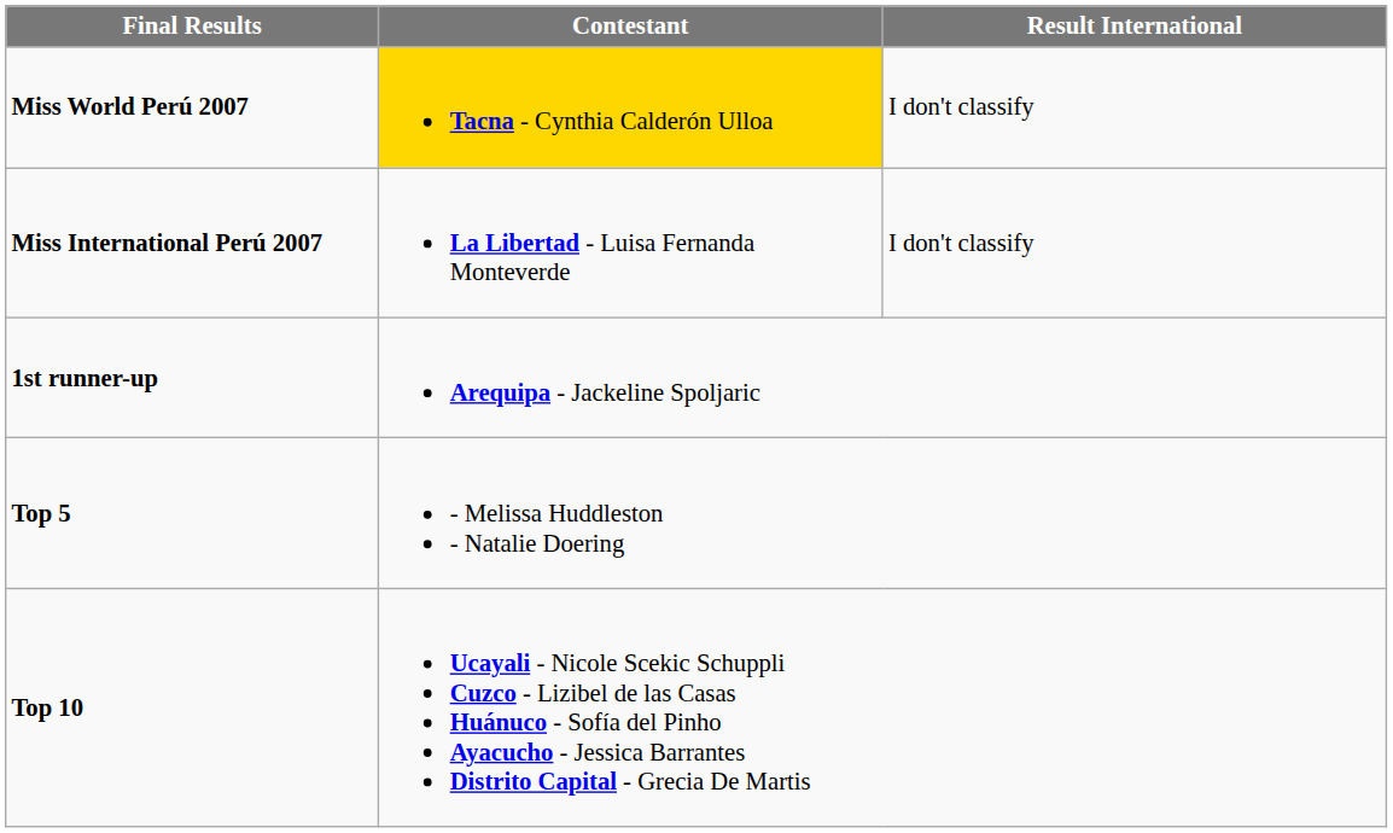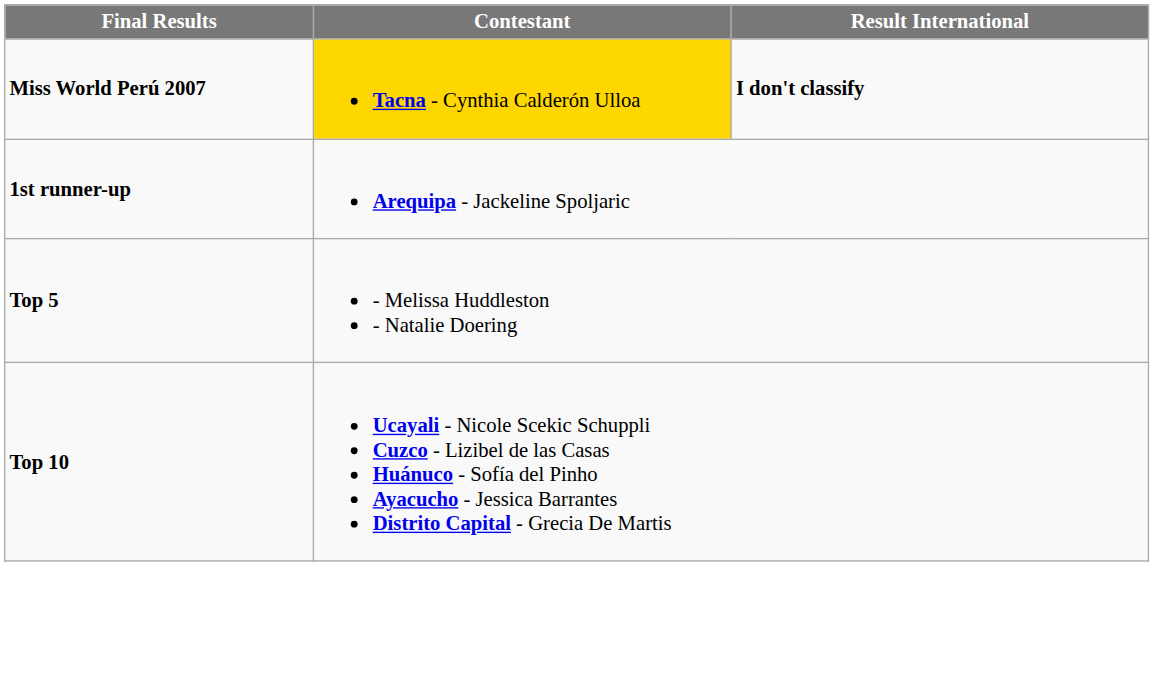Miss World Perú 2007 | Result International: normal -> bold
- row: Miss International Perú 2007 | La Libertad - Luisa Fernanda Monteverde | I don't classify
